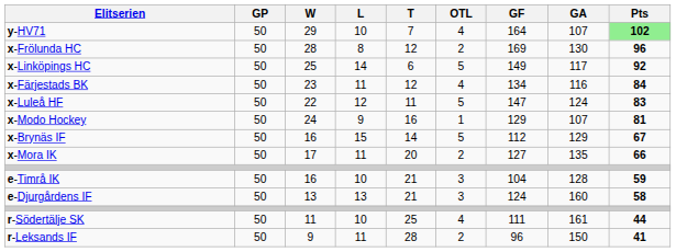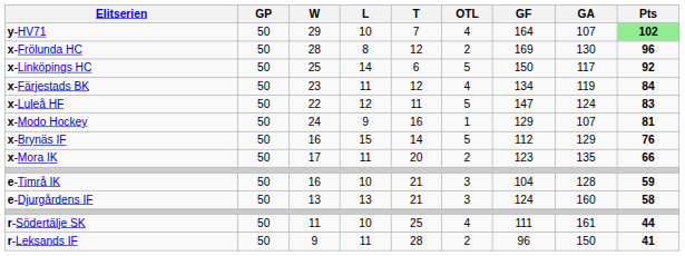x-Linköpings HC | GF: 149 -> 150
x-Färjestads BK | GA: 116 -> 119
x-Brynäs IF | Pts: 67 -> 76
x-Mora IK | GF: 127 -> 123
